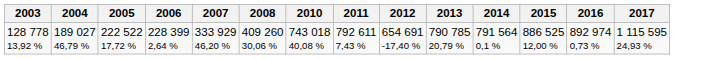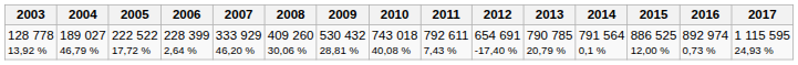+ column: 2009 | 530 432 28,81 %
